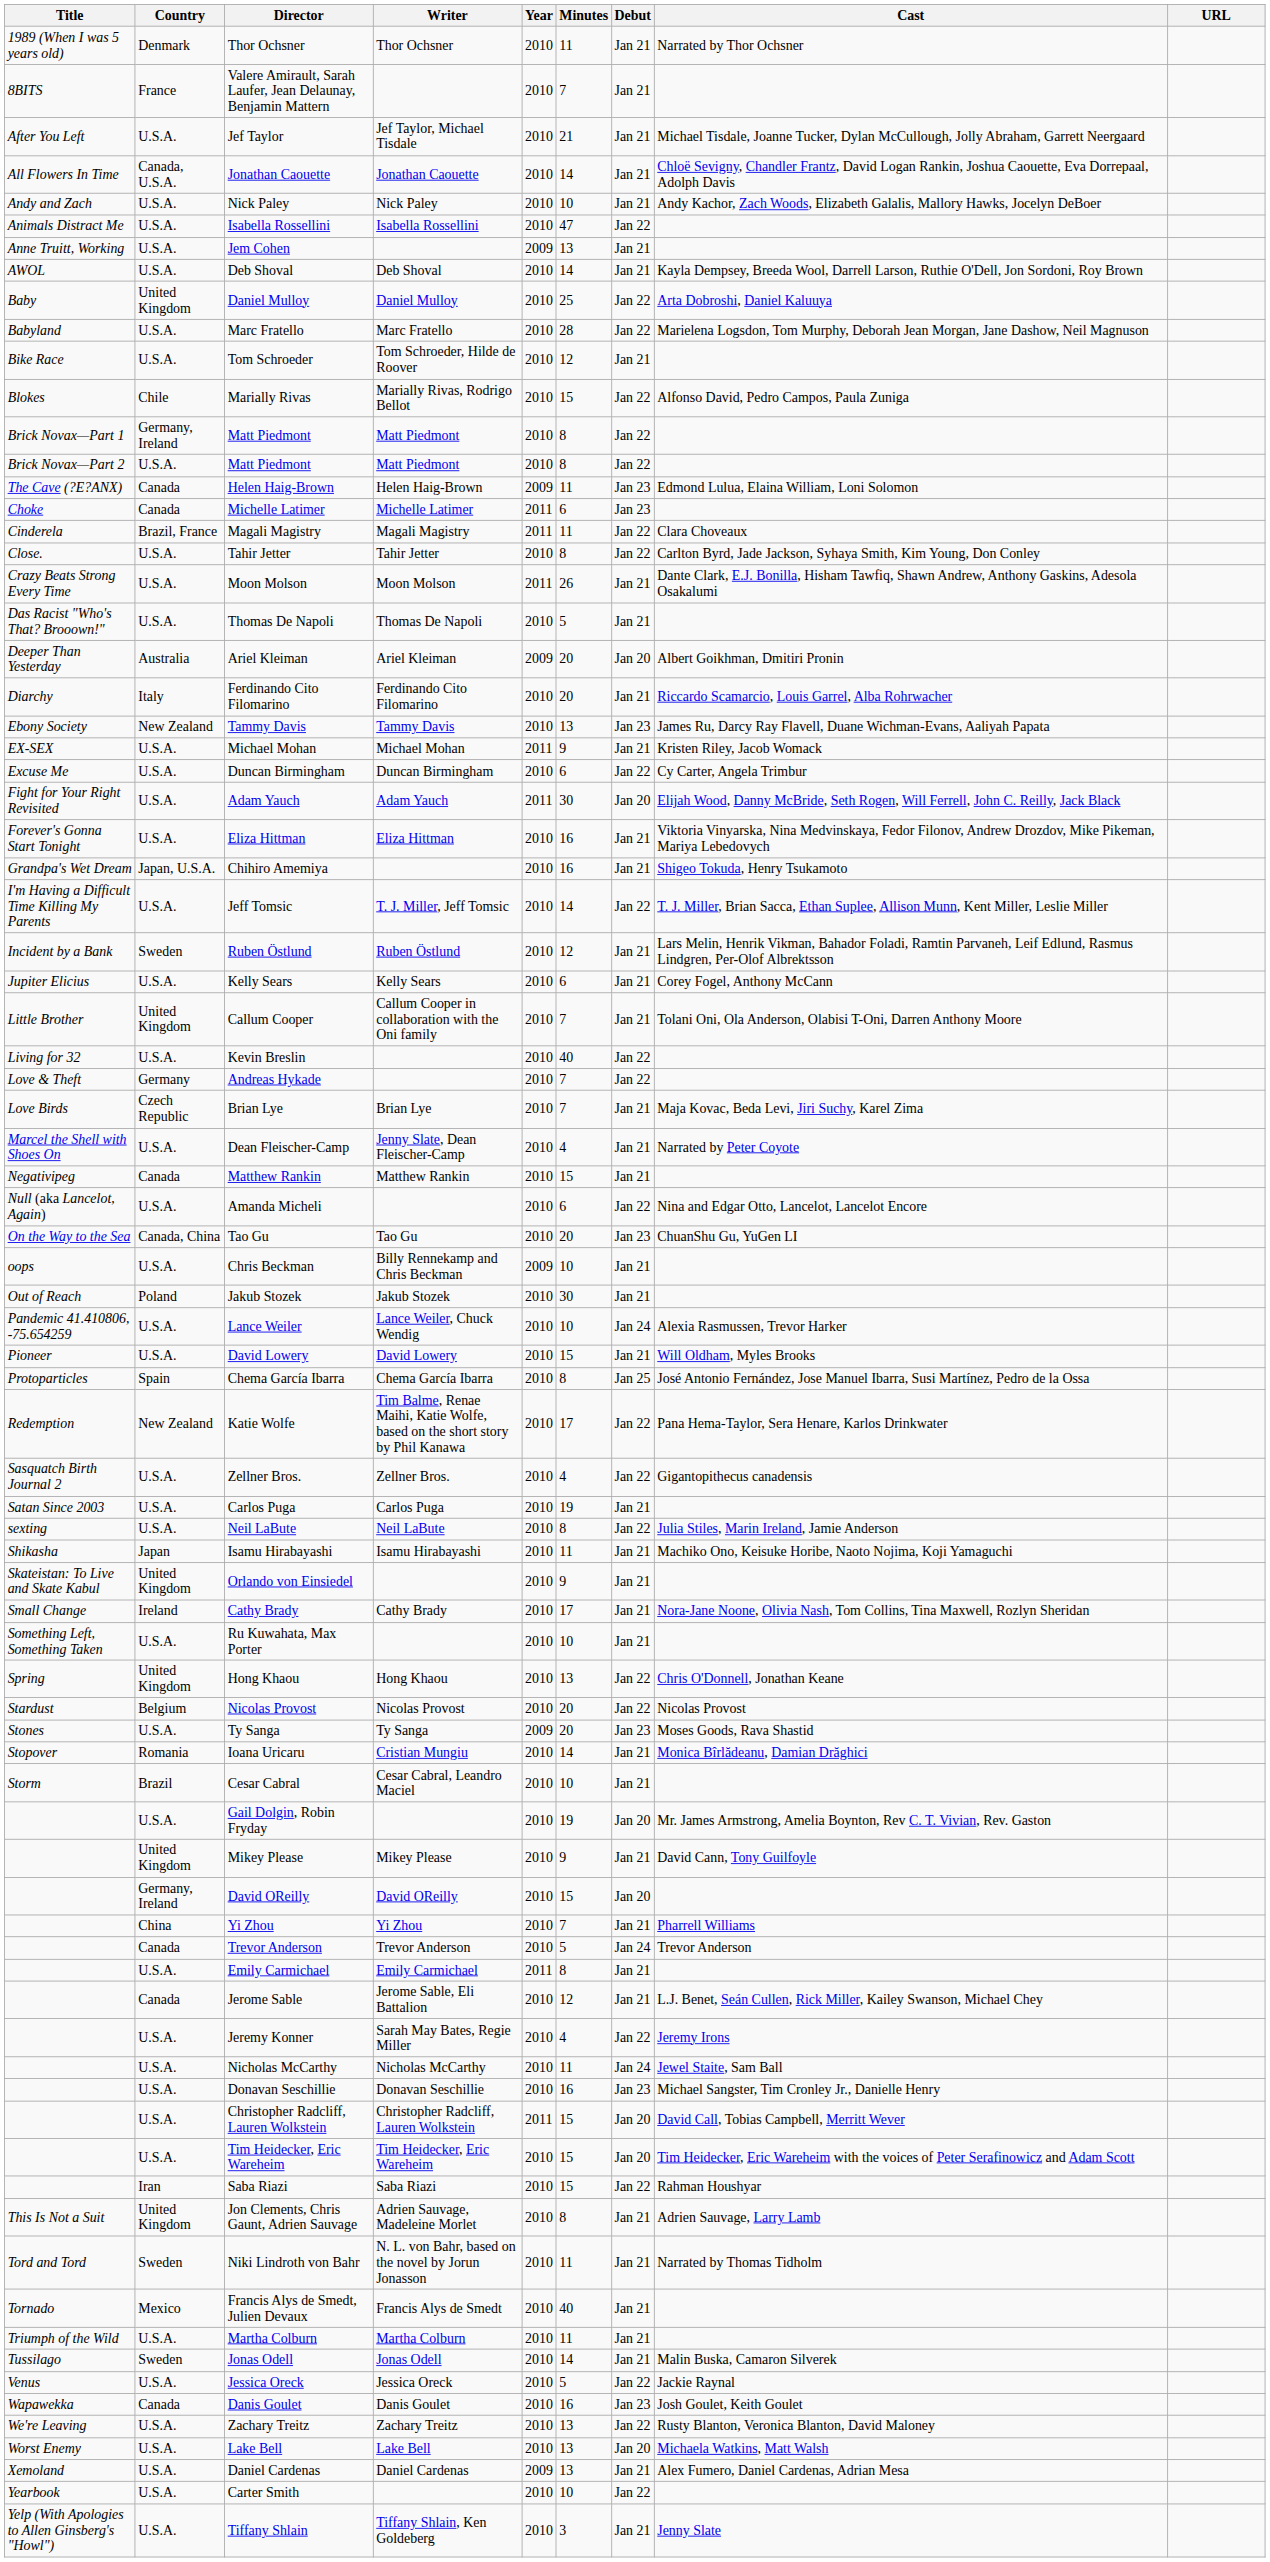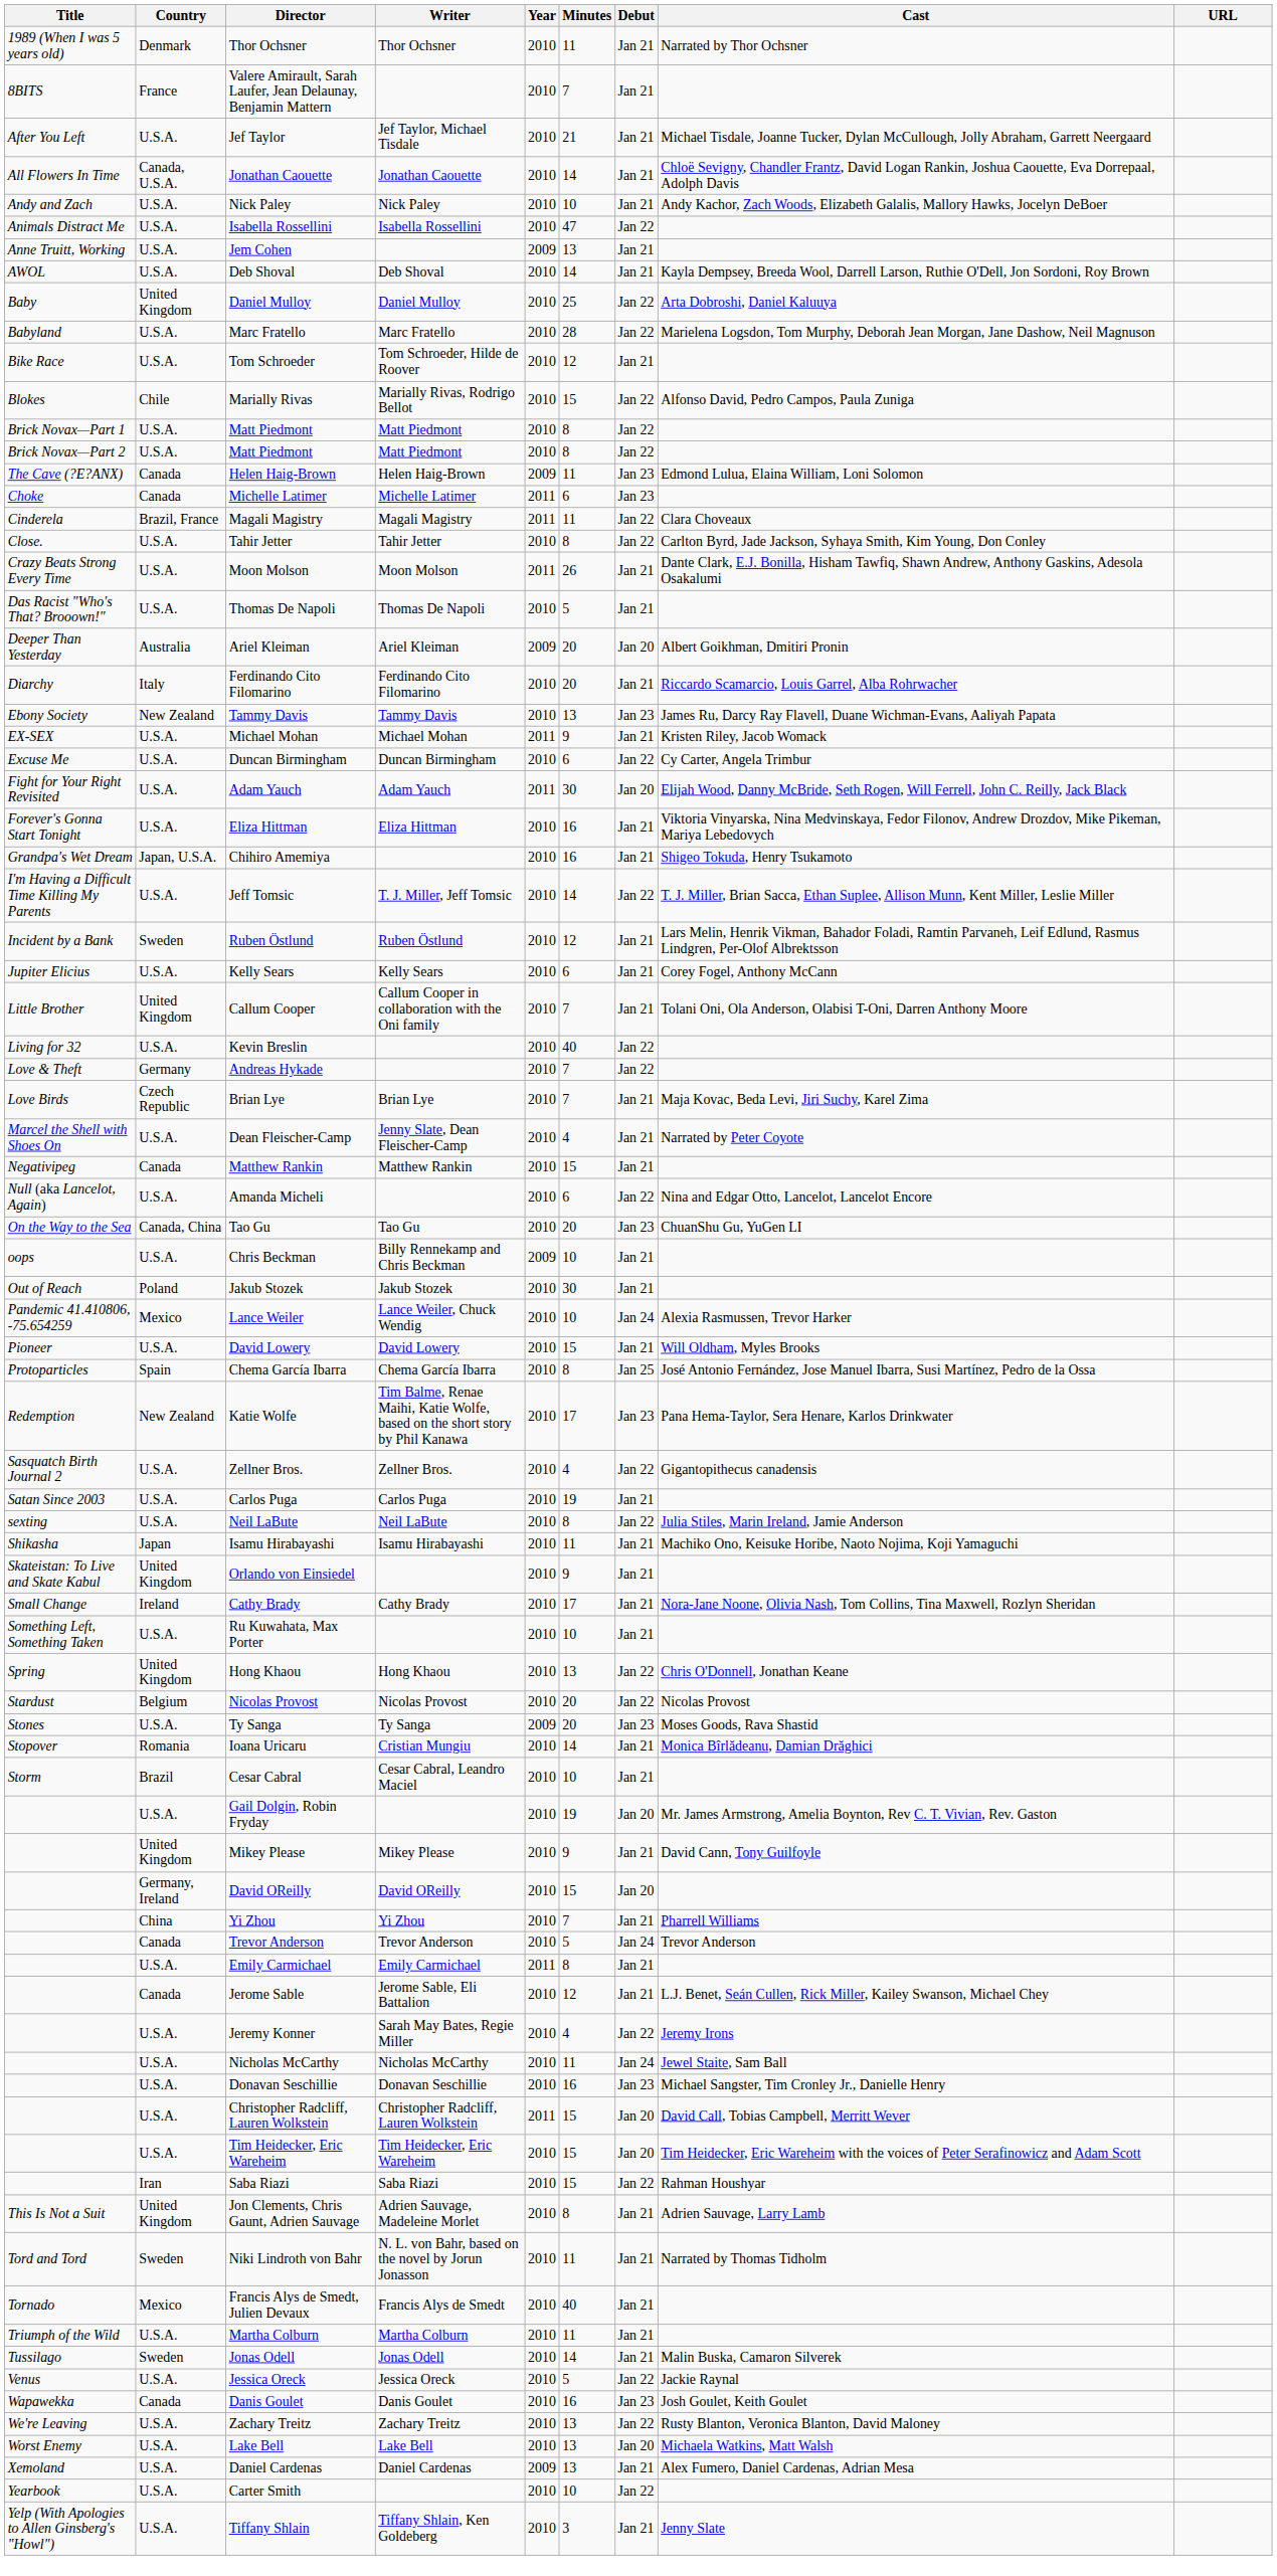Brick Novax—Part 1 / Matt Piedmont | Country: Germany, Ireland -> U.S.A.
Lance Weiler | Country: U.S.A. -> Mexico
Katie Wolfe | Debut: Jan 22 -> Jan 23
